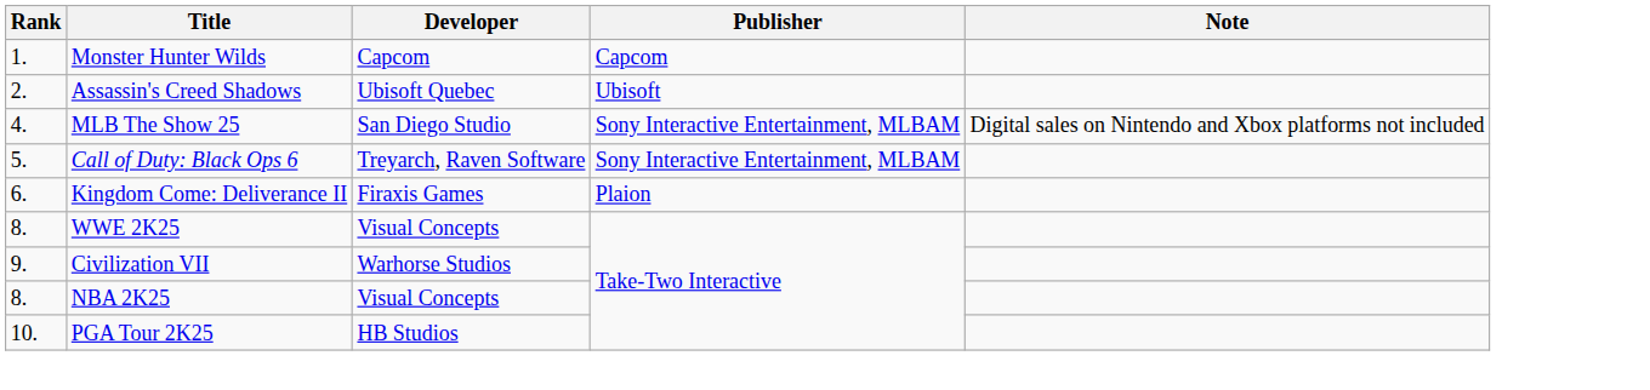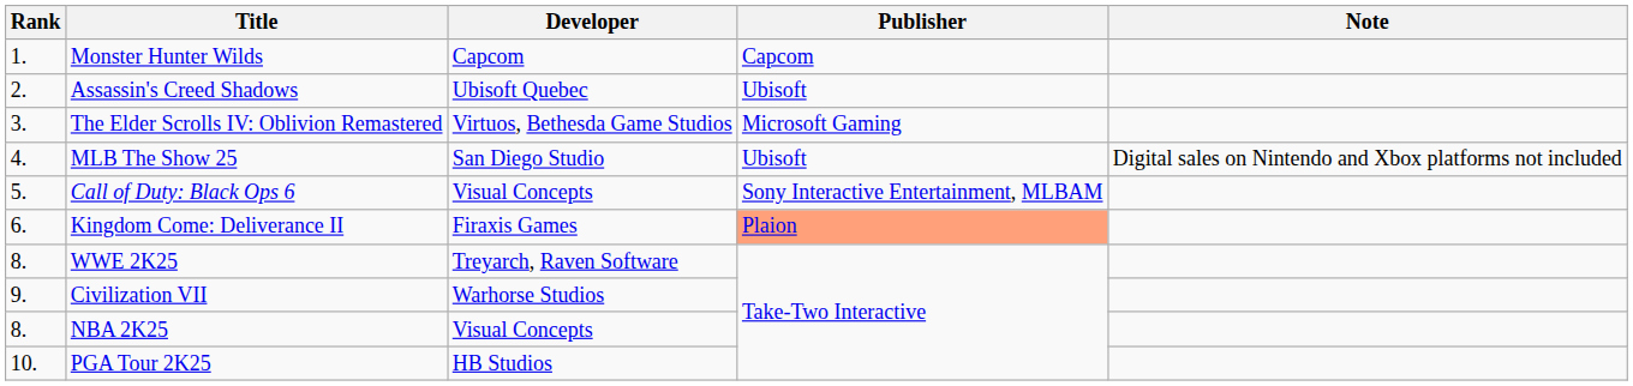+ row: 3. | The Elder Scrolls IV: Oblivion Remastered | Virtuos, Bethesda Game Studios | Microsoft Gaming
MLB The Show 25 | Publisher: Sony Interactive Entertainment, MLBAM -> Ubisoft
Call of Duty: Black Ops 6 | Developer: Treyarch, Raven Software -> Visual Concepts
Kingdom Come: Deliverance II | Publisher: no background -> lightsalmon background
WWE 2K25 | Developer: Visual Concepts -> Treyarch, Raven Software
